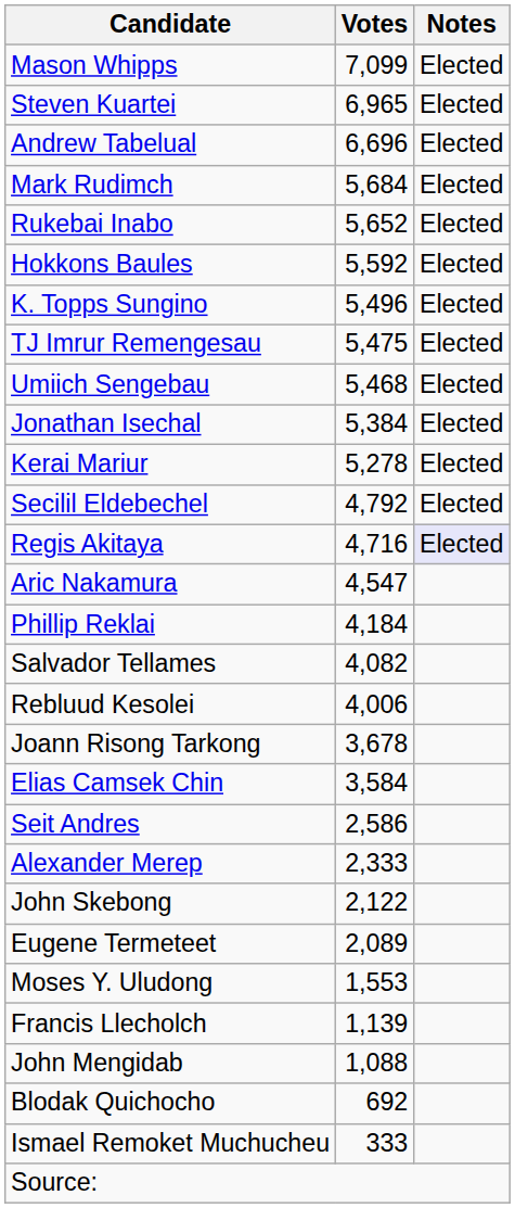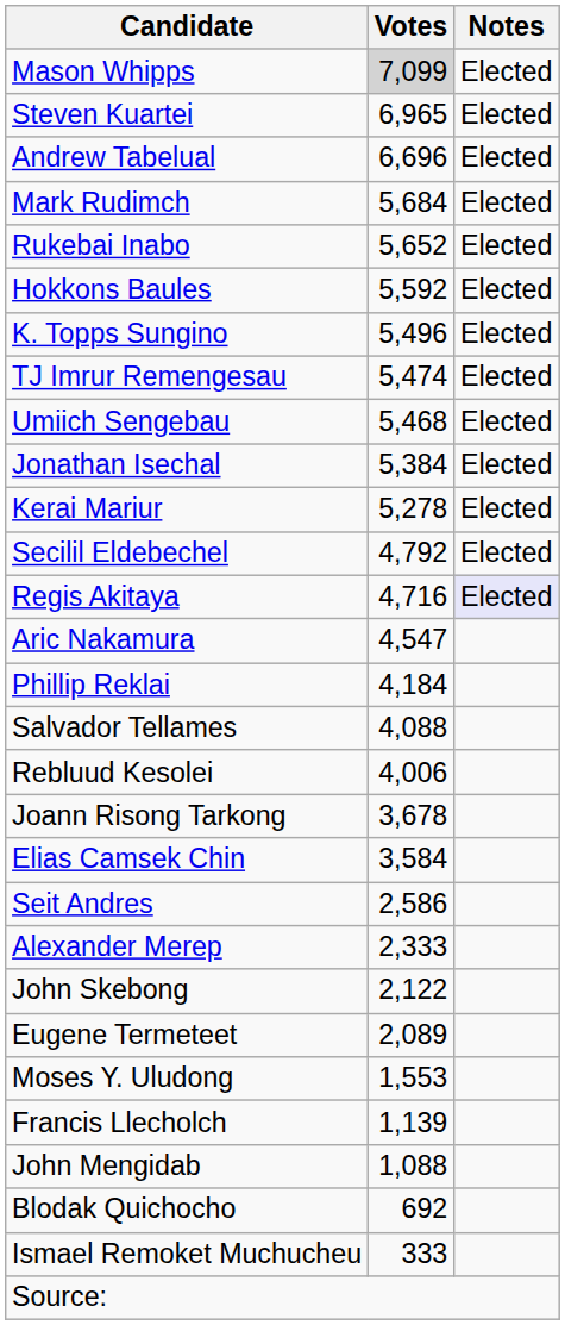Mason Whipps | Votes: no background -> lightgrey background
TJ Imrur Remengesau | Votes: 5,475 -> 5,474
Salvador Tellames | Votes: 4,082 -> 4,088
